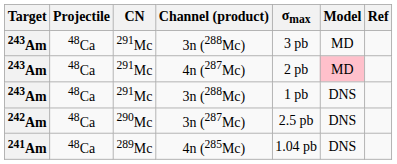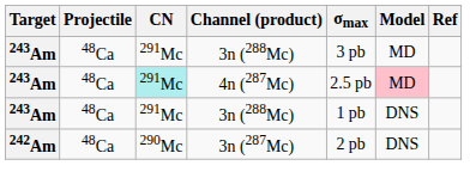4n (287Mc) | CN: no background -> paleturquoise background
4n (287Mc) | σmax: 2 pb -> 2.5 pb
3n (287Mc) | σmax: 2.5 pb -> 2 pb
- row: 241Am | 48Ca | 289Mc | 4n (285Mc) | 1.04 pb | DNS
